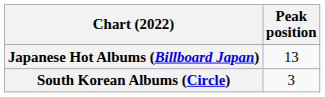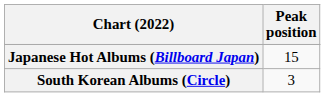Japanese Hot Albums (Billboard Japan) | Peak position: 13 -> 15
